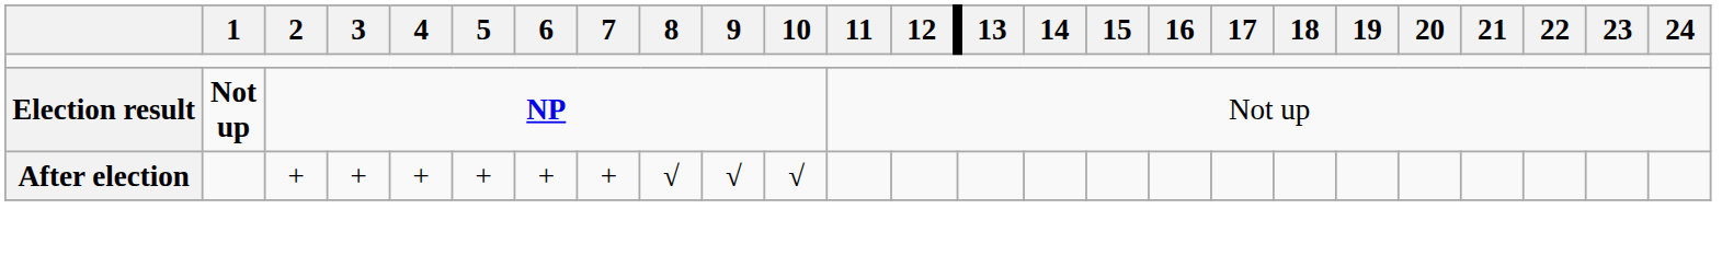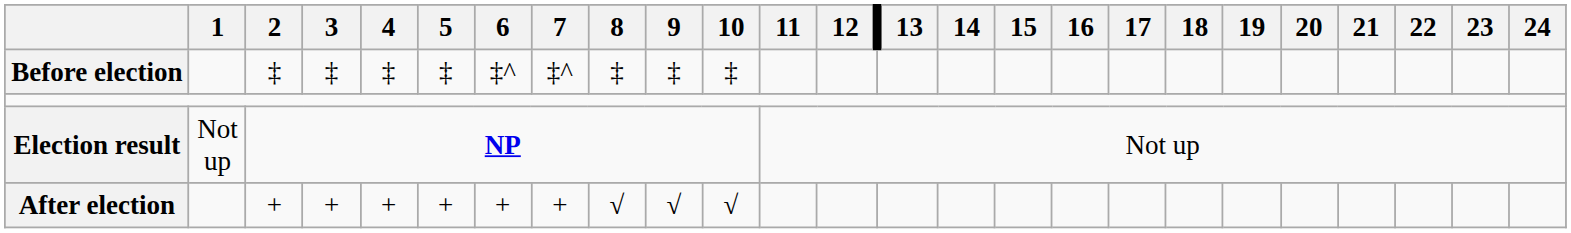+ row: Before election | ‡ | ‡ | ‡ | ‡ | ‡^ | ‡^ | ‡ | ‡ | ‡
Election result | 1: bold -> normal
